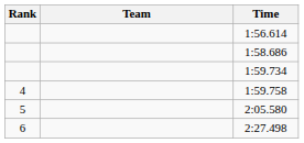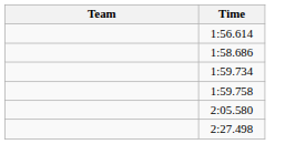- column: Rank | 4 | 5 | 6
